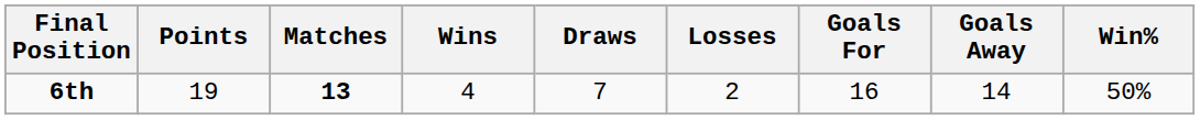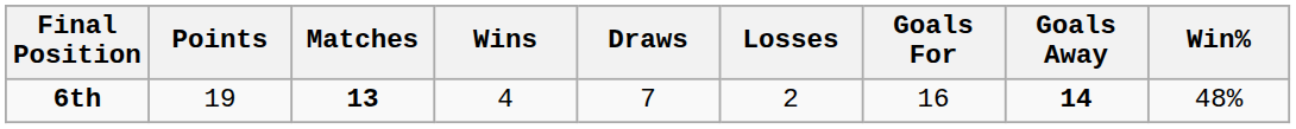6th | Goals Away: normal -> bold
6th | Win%: 50% -> 48%
